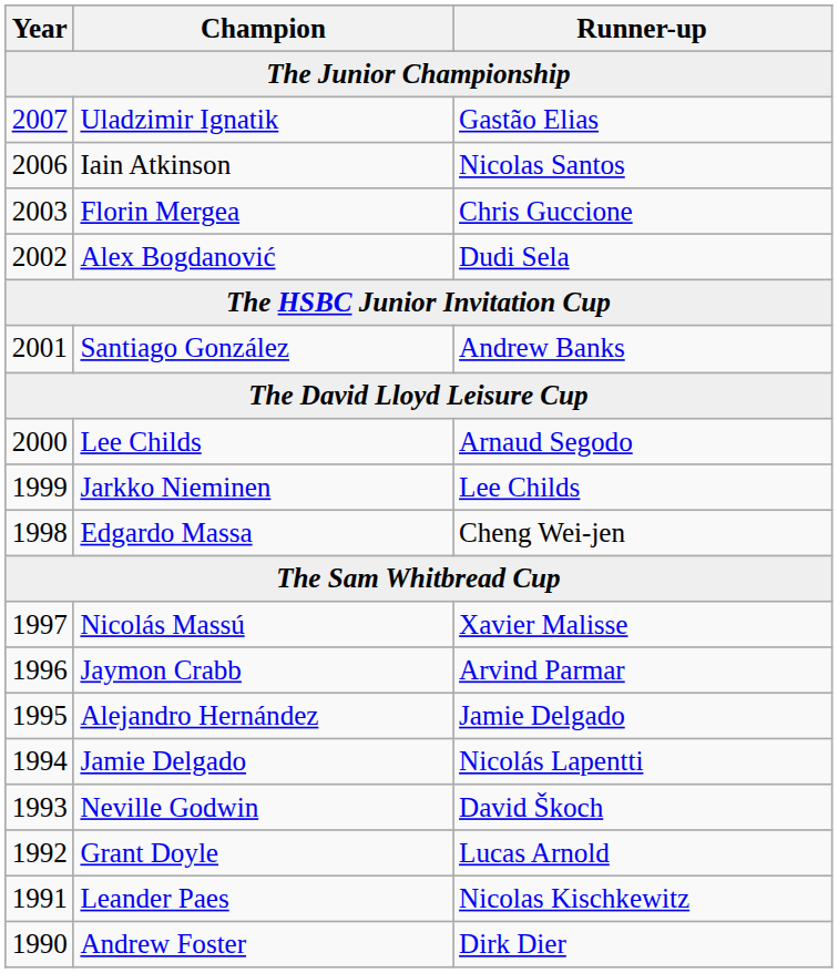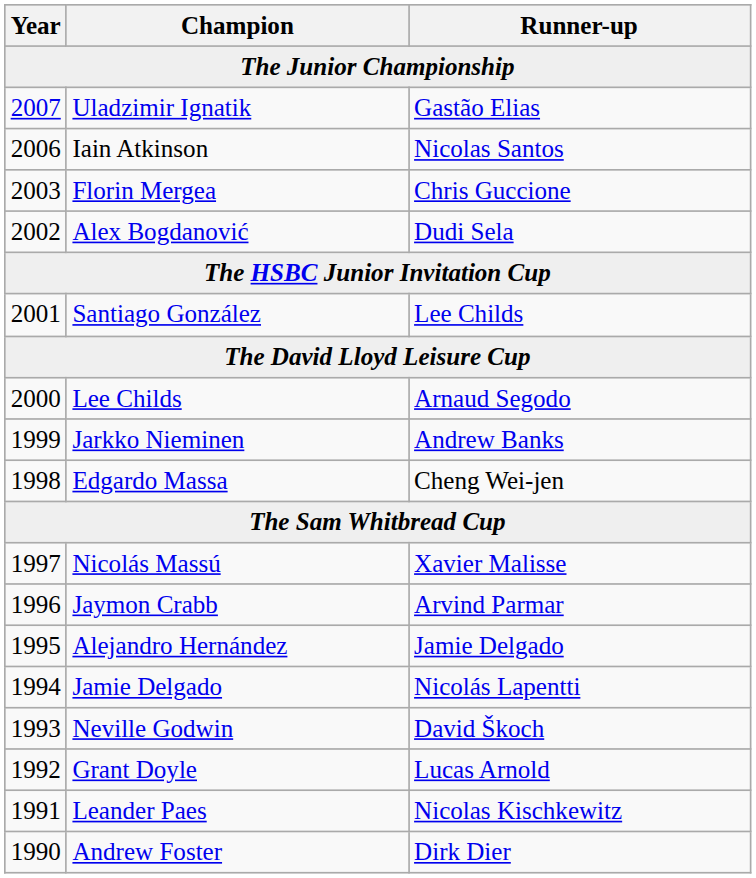Santiago González | Runner-up: Andrew Banks -> Lee Childs
Jarkko Nieminen | Runner-up: Lee Childs -> Andrew Banks
